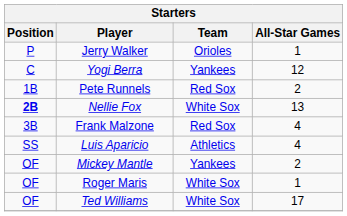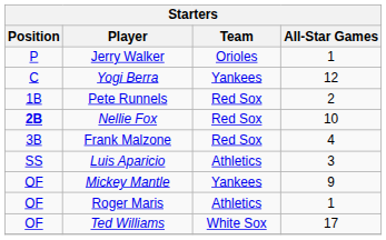Nellie Fox | Team: White Sox -> Red Sox
Nellie Fox | All-Star Games: 13 -> 10
Luis Aparicio | All-Star Games: 4 -> 3
Mickey Mantle | All-Star Games: 2 -> 9
Roger Maris | Team: White Sox -> Athletics
